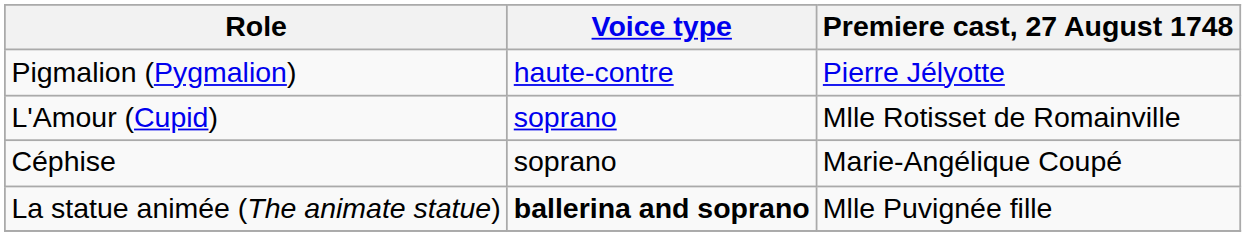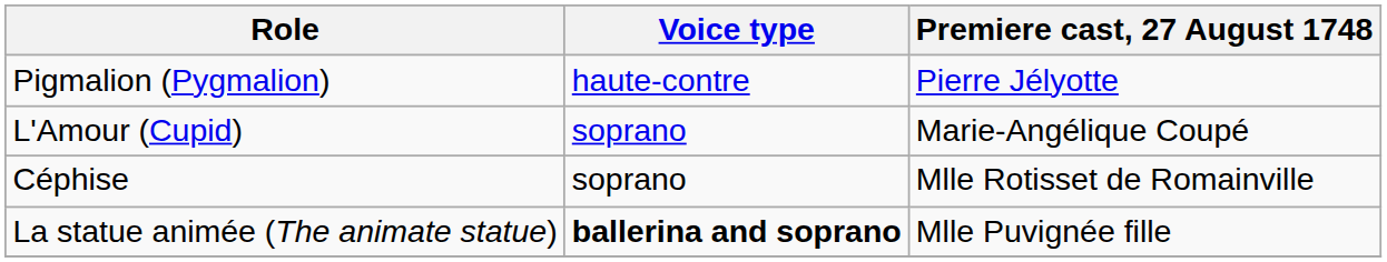L'Amour (Cupid) | Premiere cast, 27 August 1748: Mlle Rotisset de Romainville -> Marie-Angélique Coupé
Céphise | Premiere cast, 27 August 1748: Marie-Angélique Coupé -> Mlle Rotisset de Romainville
